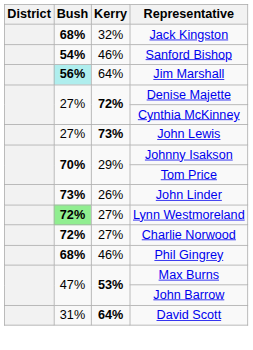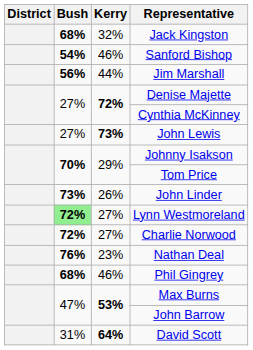Jim Marshall | Bush: paleturquoise background -> no background
Jim Marshall | Kerry: 64% -> 44%
+ row: 76% | 23% | Nathan Deal
